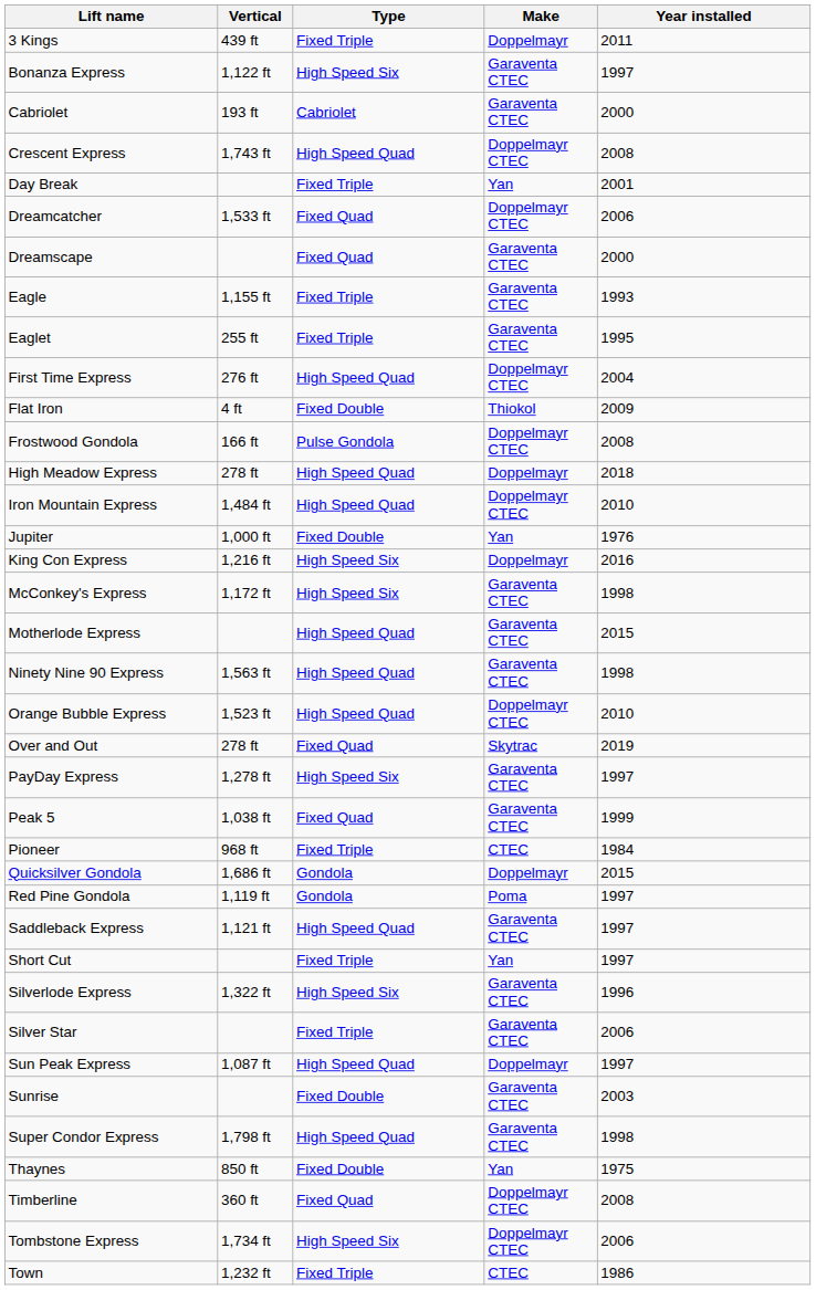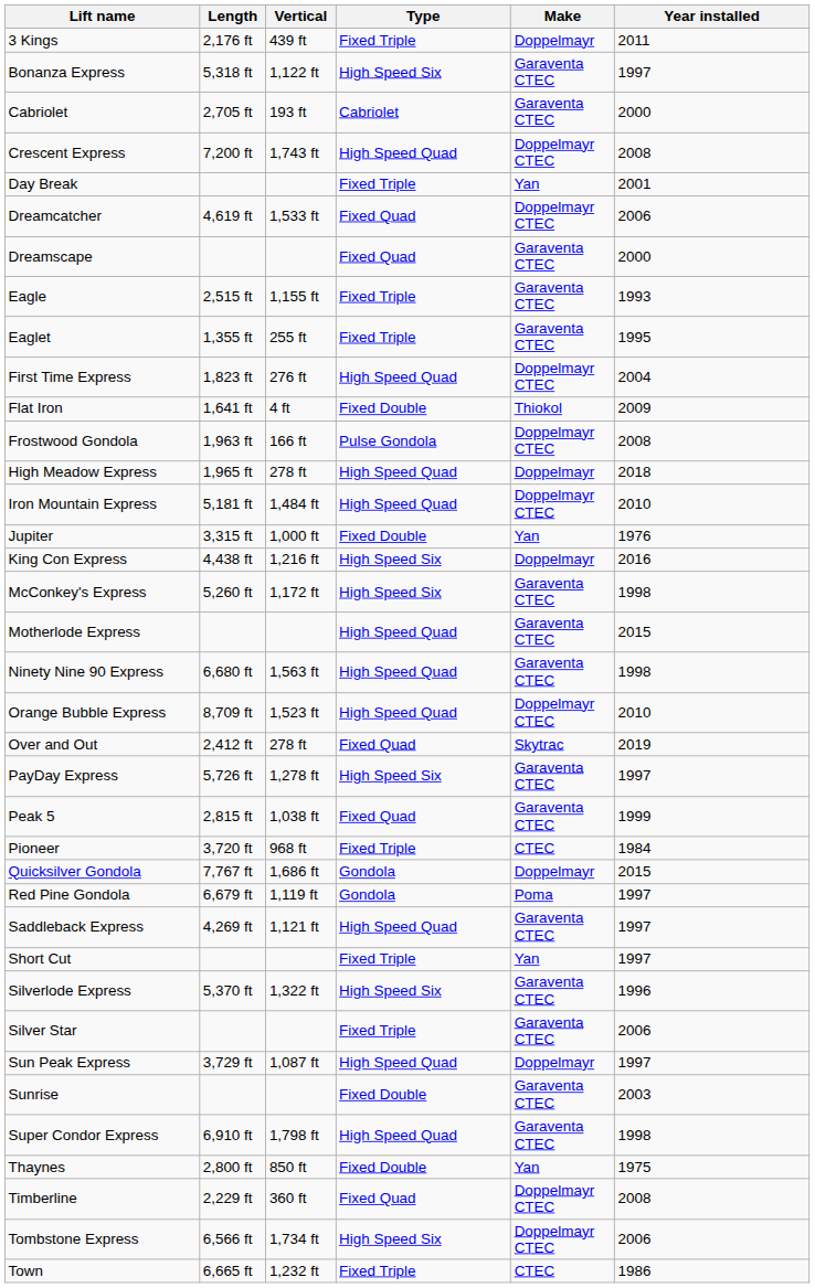+ column: Length | 2,176 ft | 5,318 ft | 2,705 ft | 7,200 ft | 4,619 ft | 2,515 ft | 1,355 ft | 1,823 ft | 1,641 ft | 1,963 ft | 1,965 ft | 5,181 ft | 3,315 ft | 4,438 ft | 5,260 ft | 6,680 ft | 8,709 ft | 2,412 ft | 5,726 ft | 2,815 ft | 3,720 ft | 7,767 ft | 6,679 ft | 4,269 ft | 5,370 ft | 3,729 ft | 6,910 ft | 2,800 ft | 2,229 ft | 6,566 ft | 6,665 ft
